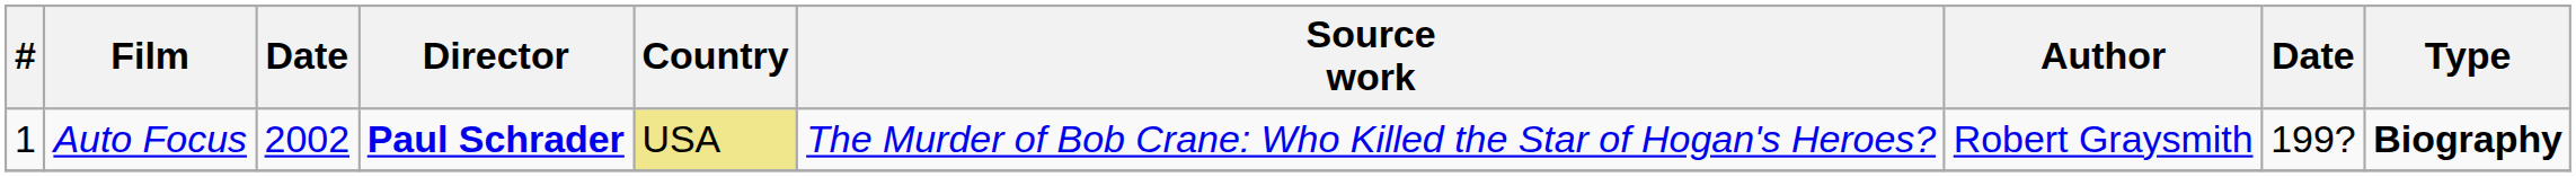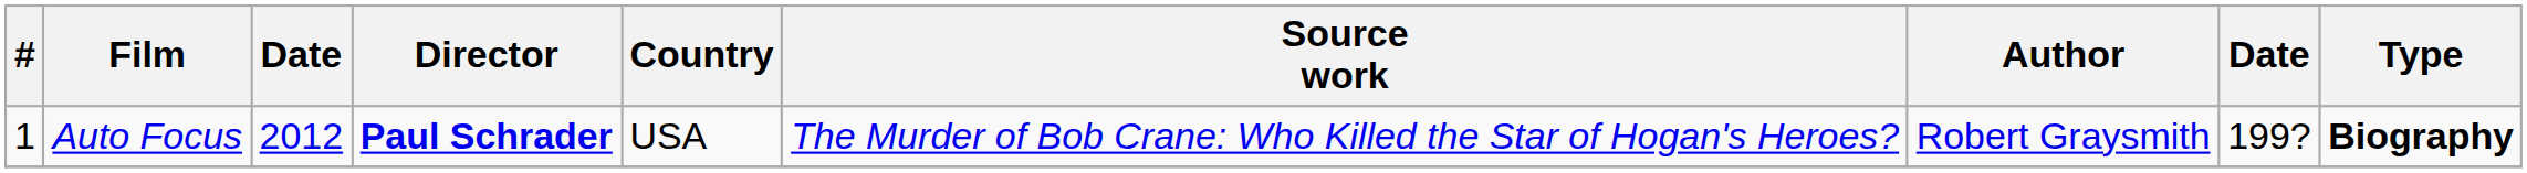Auto Focus | column 3: 2002 -> 2012
Auto Focus | Country: khaki background -> no background
